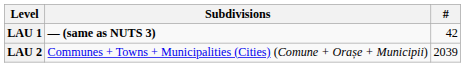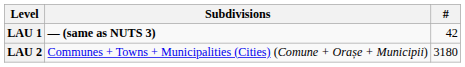LAU 2 | #: 2039 -> 3180
